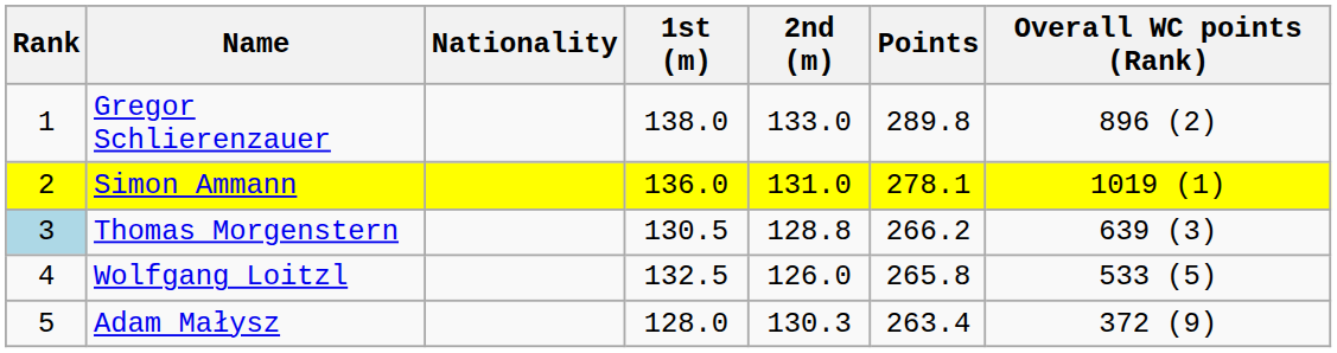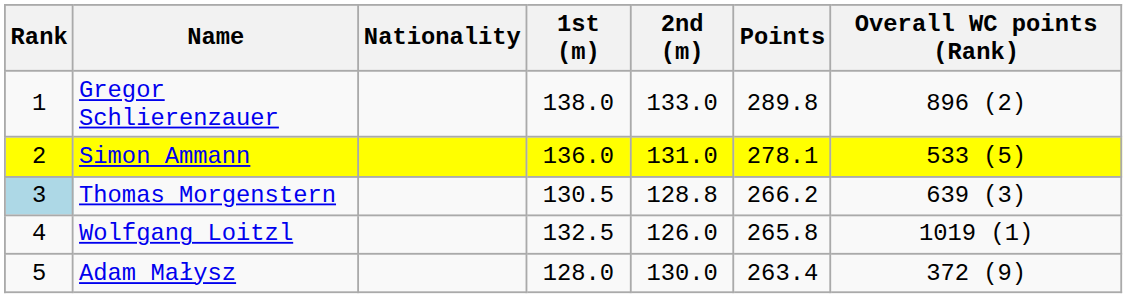Simon Ammann | Overall WC points (Rank): 1019 (1) -> 533 (5)
Wolfgang Loitzl | Overall WC points (Rank): 533 (5) -> 1019 (1)
Adam Małysz | 2nd (m): 130.3 -> 130.0
